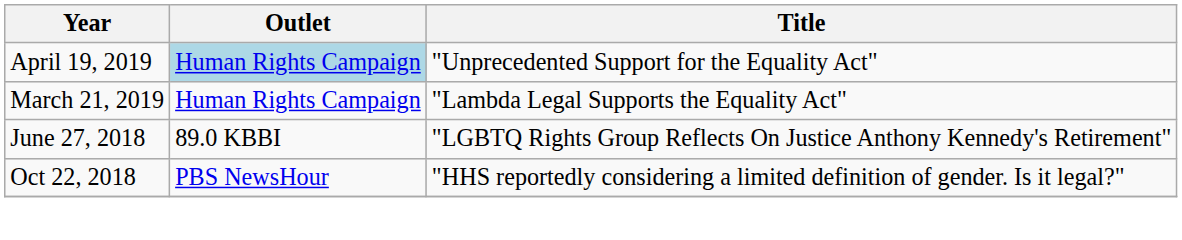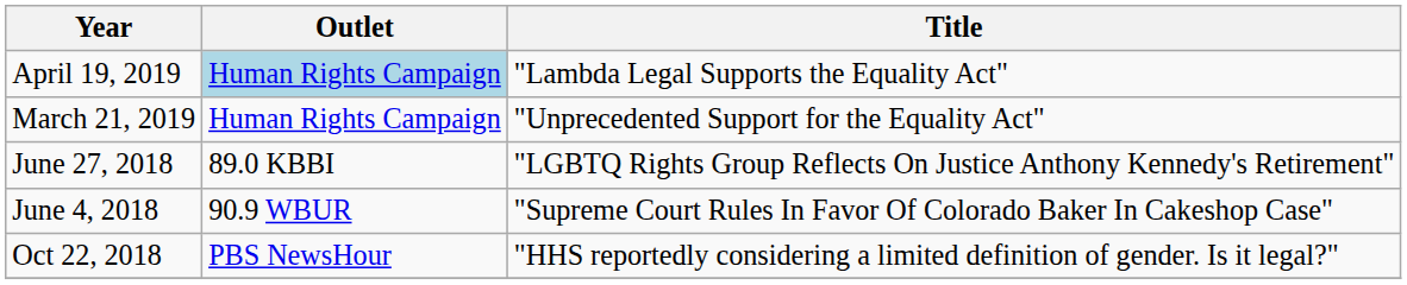April 19, 2019 | Title: "Unprecedented Support for the Equality Act" -> "Lambda Legal Supports the Equality Act"
March 21, 2019 | Title: "Lambda Legal Supports the Equality Act" -> "Unprecedented Support for the Equality Act"
+ row: June 4, 2018 | 90.9 WBUR | "Supreme Court Rules In Favor Of Colorado Baker In Cakeshop Case"
